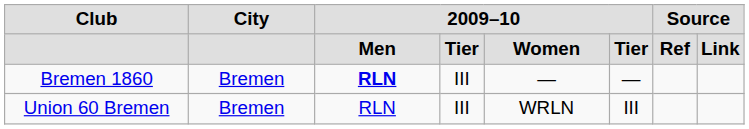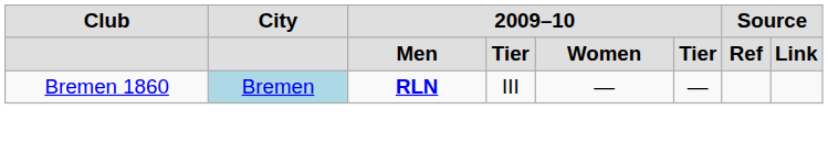Bremen 1860 | City: no background -> lightblue background
- row: Union 60 Bremen | Bremen | RLN | III | WRLN | III
